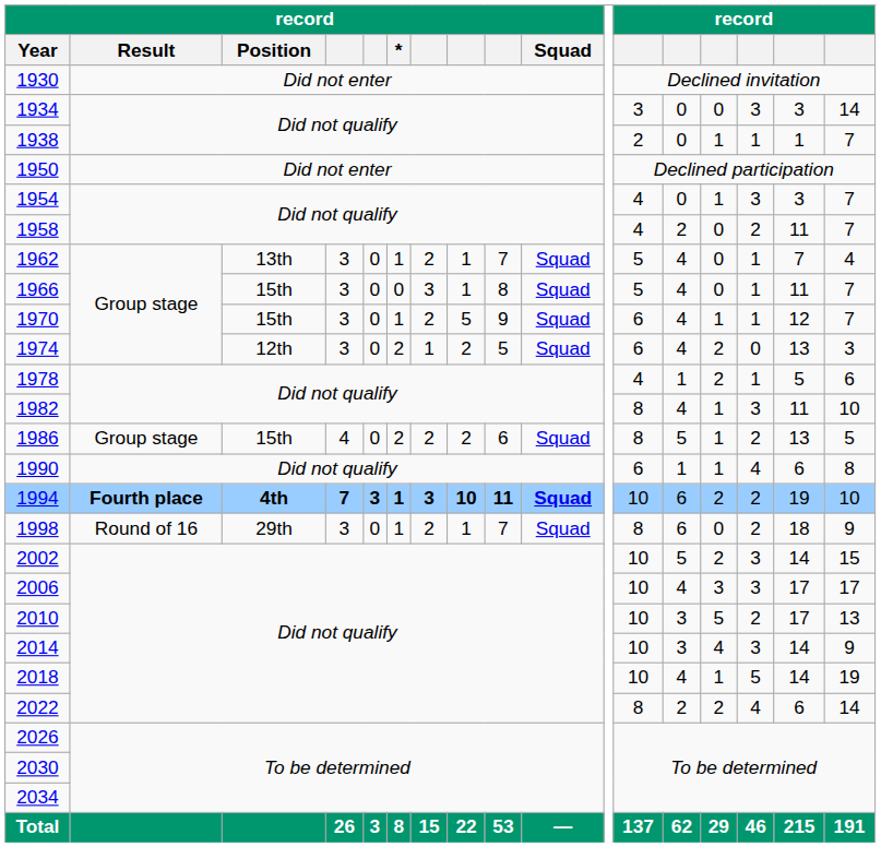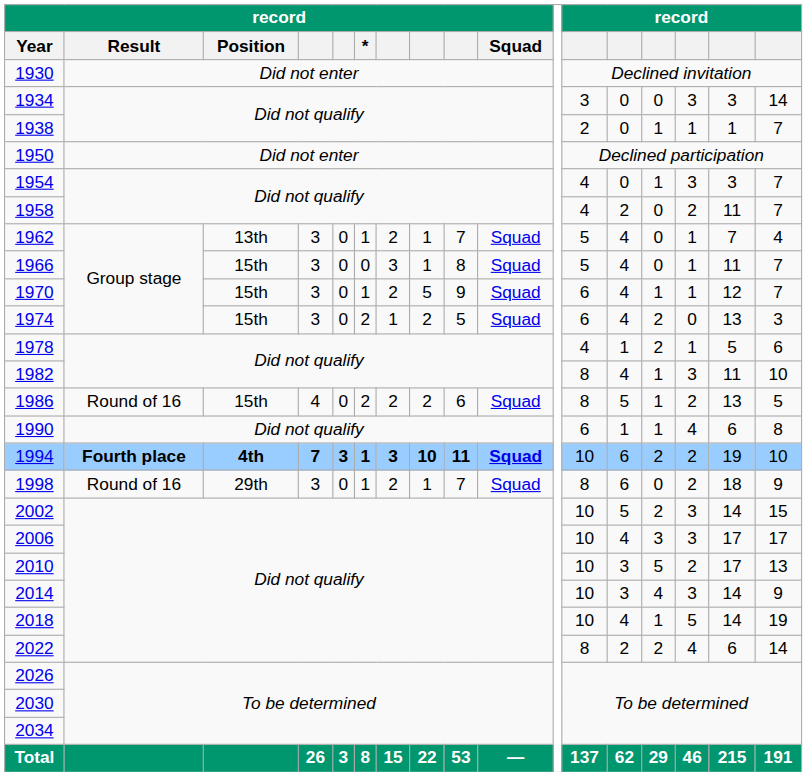1974 | record / Position: 12th -> 15th
1986 | record / Result: Group stage -> Round of 16
